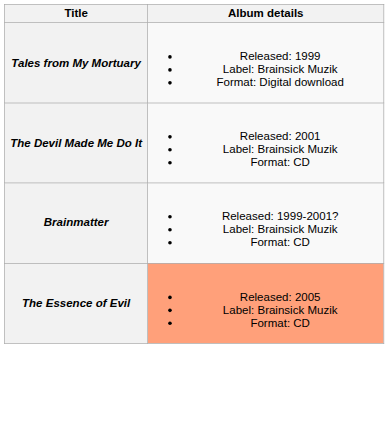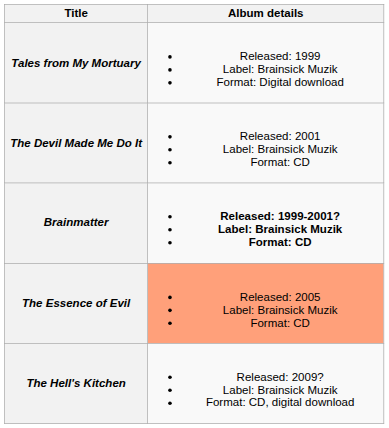Brainmatter | Album details: normal -> bold
+ row: The Hell's Kitchen | Released: 2009? Label: Brainsick Muzik Format: CD, digital download
